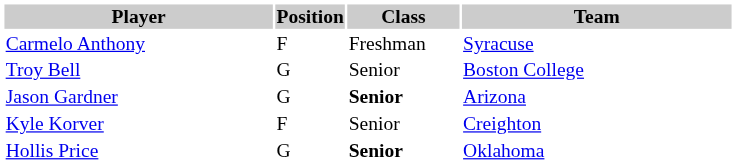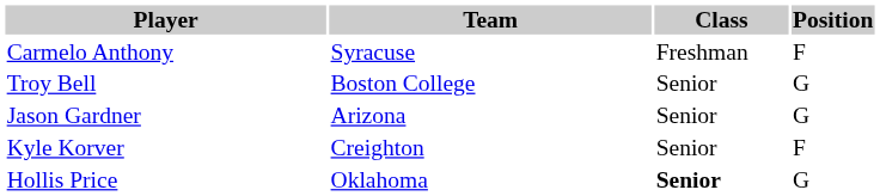columns swapped: Position <-> Team
Jason Gardner | Class: bold -> normal
